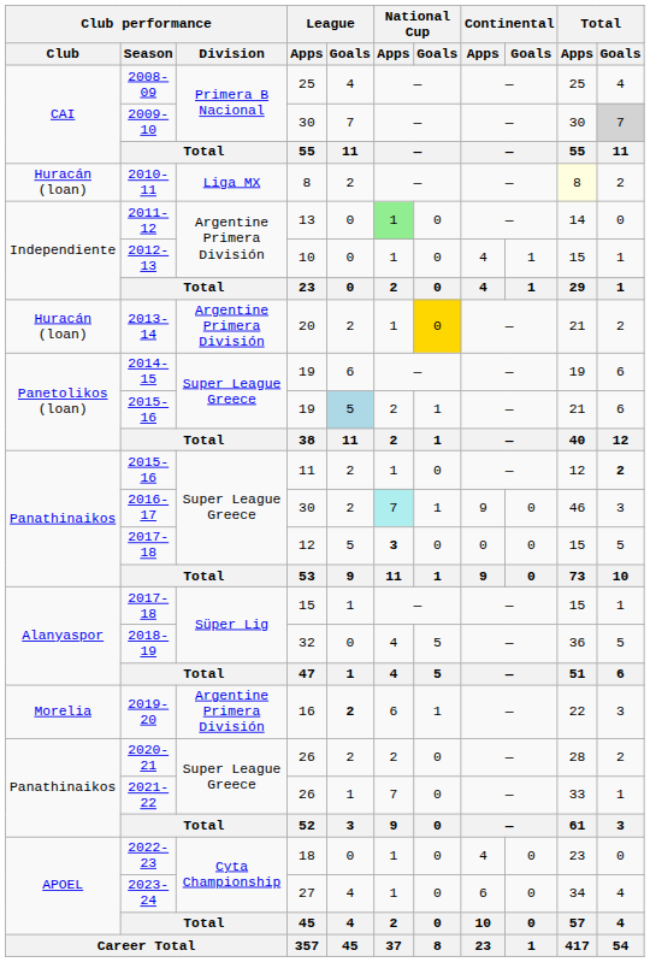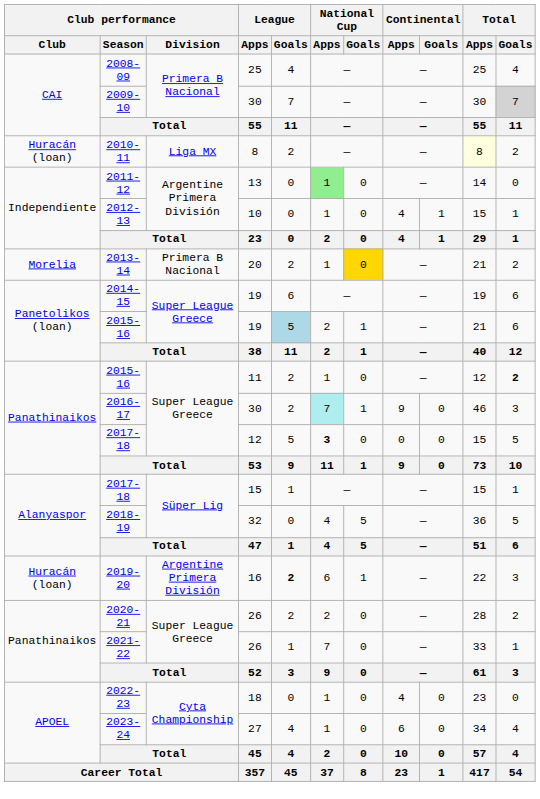2013-14 | Club performance / Club: Huracán (loan) -> Morelia
2013-14 | Club performance / Division: Argentine Primera División -> Primera B Nacional
2019-20 | Club performance / Club: Morelia -> Huracán (loan)
